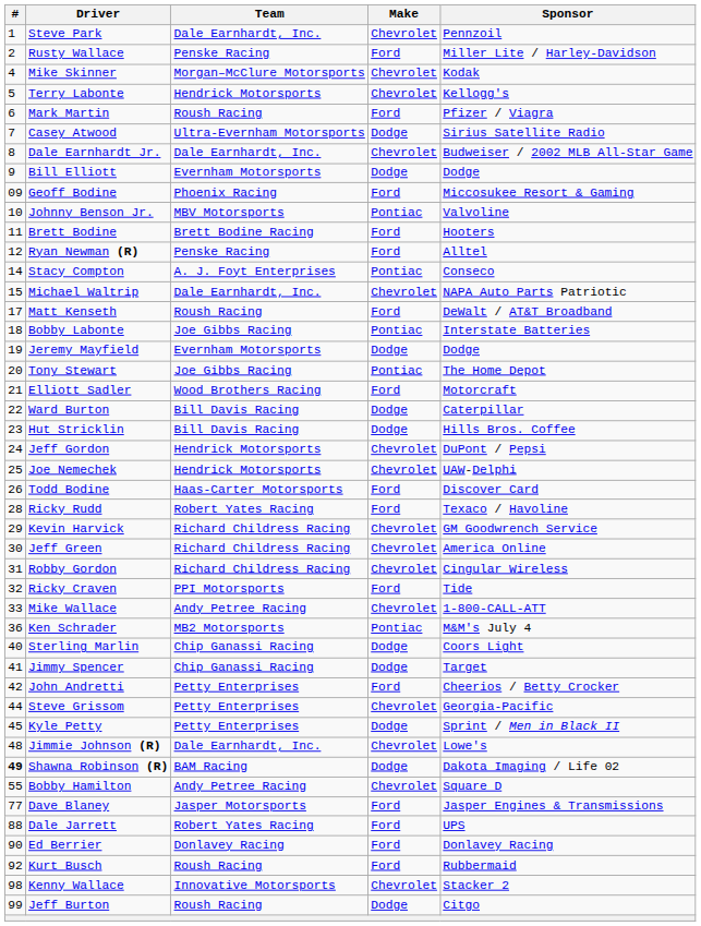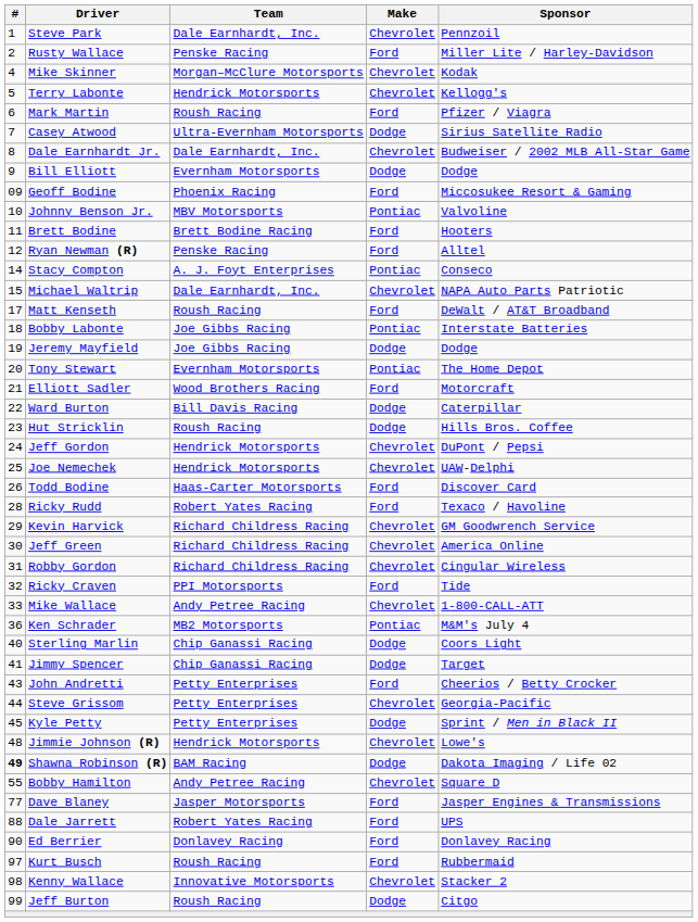Jeremy Mayfield | Team: Evernham Motorsports -> Joe Gibbs Racing
Tony Stewart | Team: Joe Gibbs Racing -> Evernham Motorsports
Hut Stricklin | Team: Bill Davis Racing -> Roush Racing
John Andretti | #: 42 -> 43
Jimmie Johnson (R) | Team: Dale Earnhardt, Inc. -> Hendrick Motorsports
Kurt Busch | #: 92 -> 97
